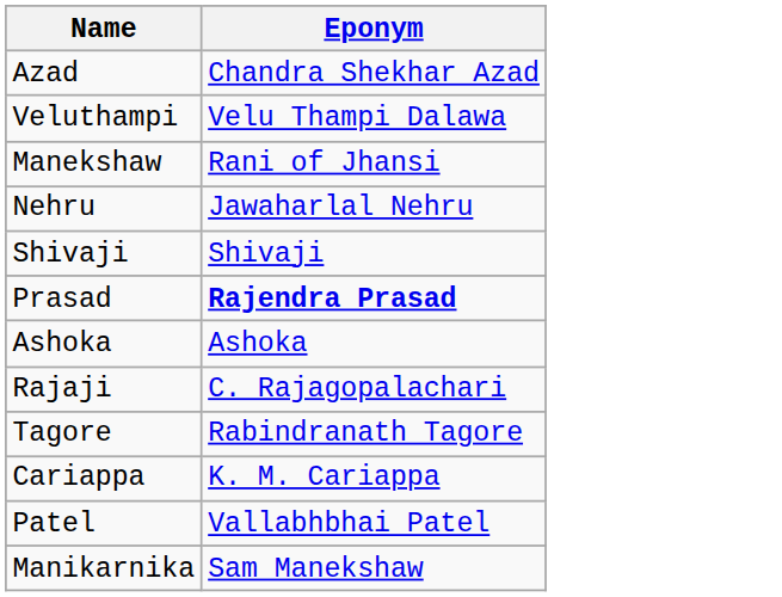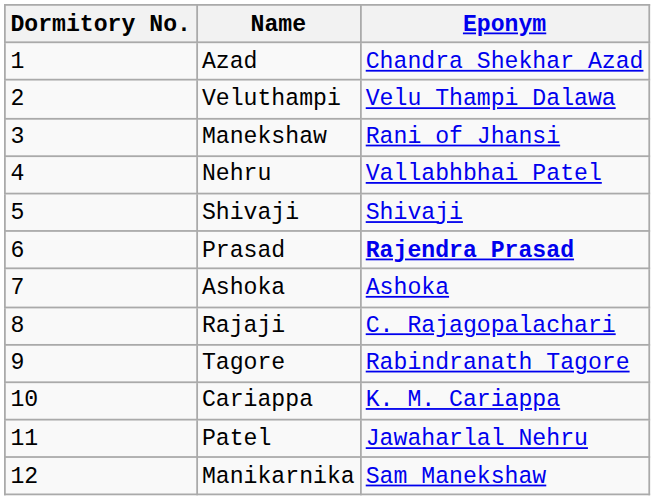+ column: Dormitory No. | 1 | 2 | 3 | 4 | 5 | 6 | 7 | 8 | 9 | 10 | 11 | 12
Nehru | Eponym: Jawaharlal Nehru -> Vallabhbhai Patel
Patel | Eponym: Vallabhbhai Patel -> Jawaharlal Nehru
